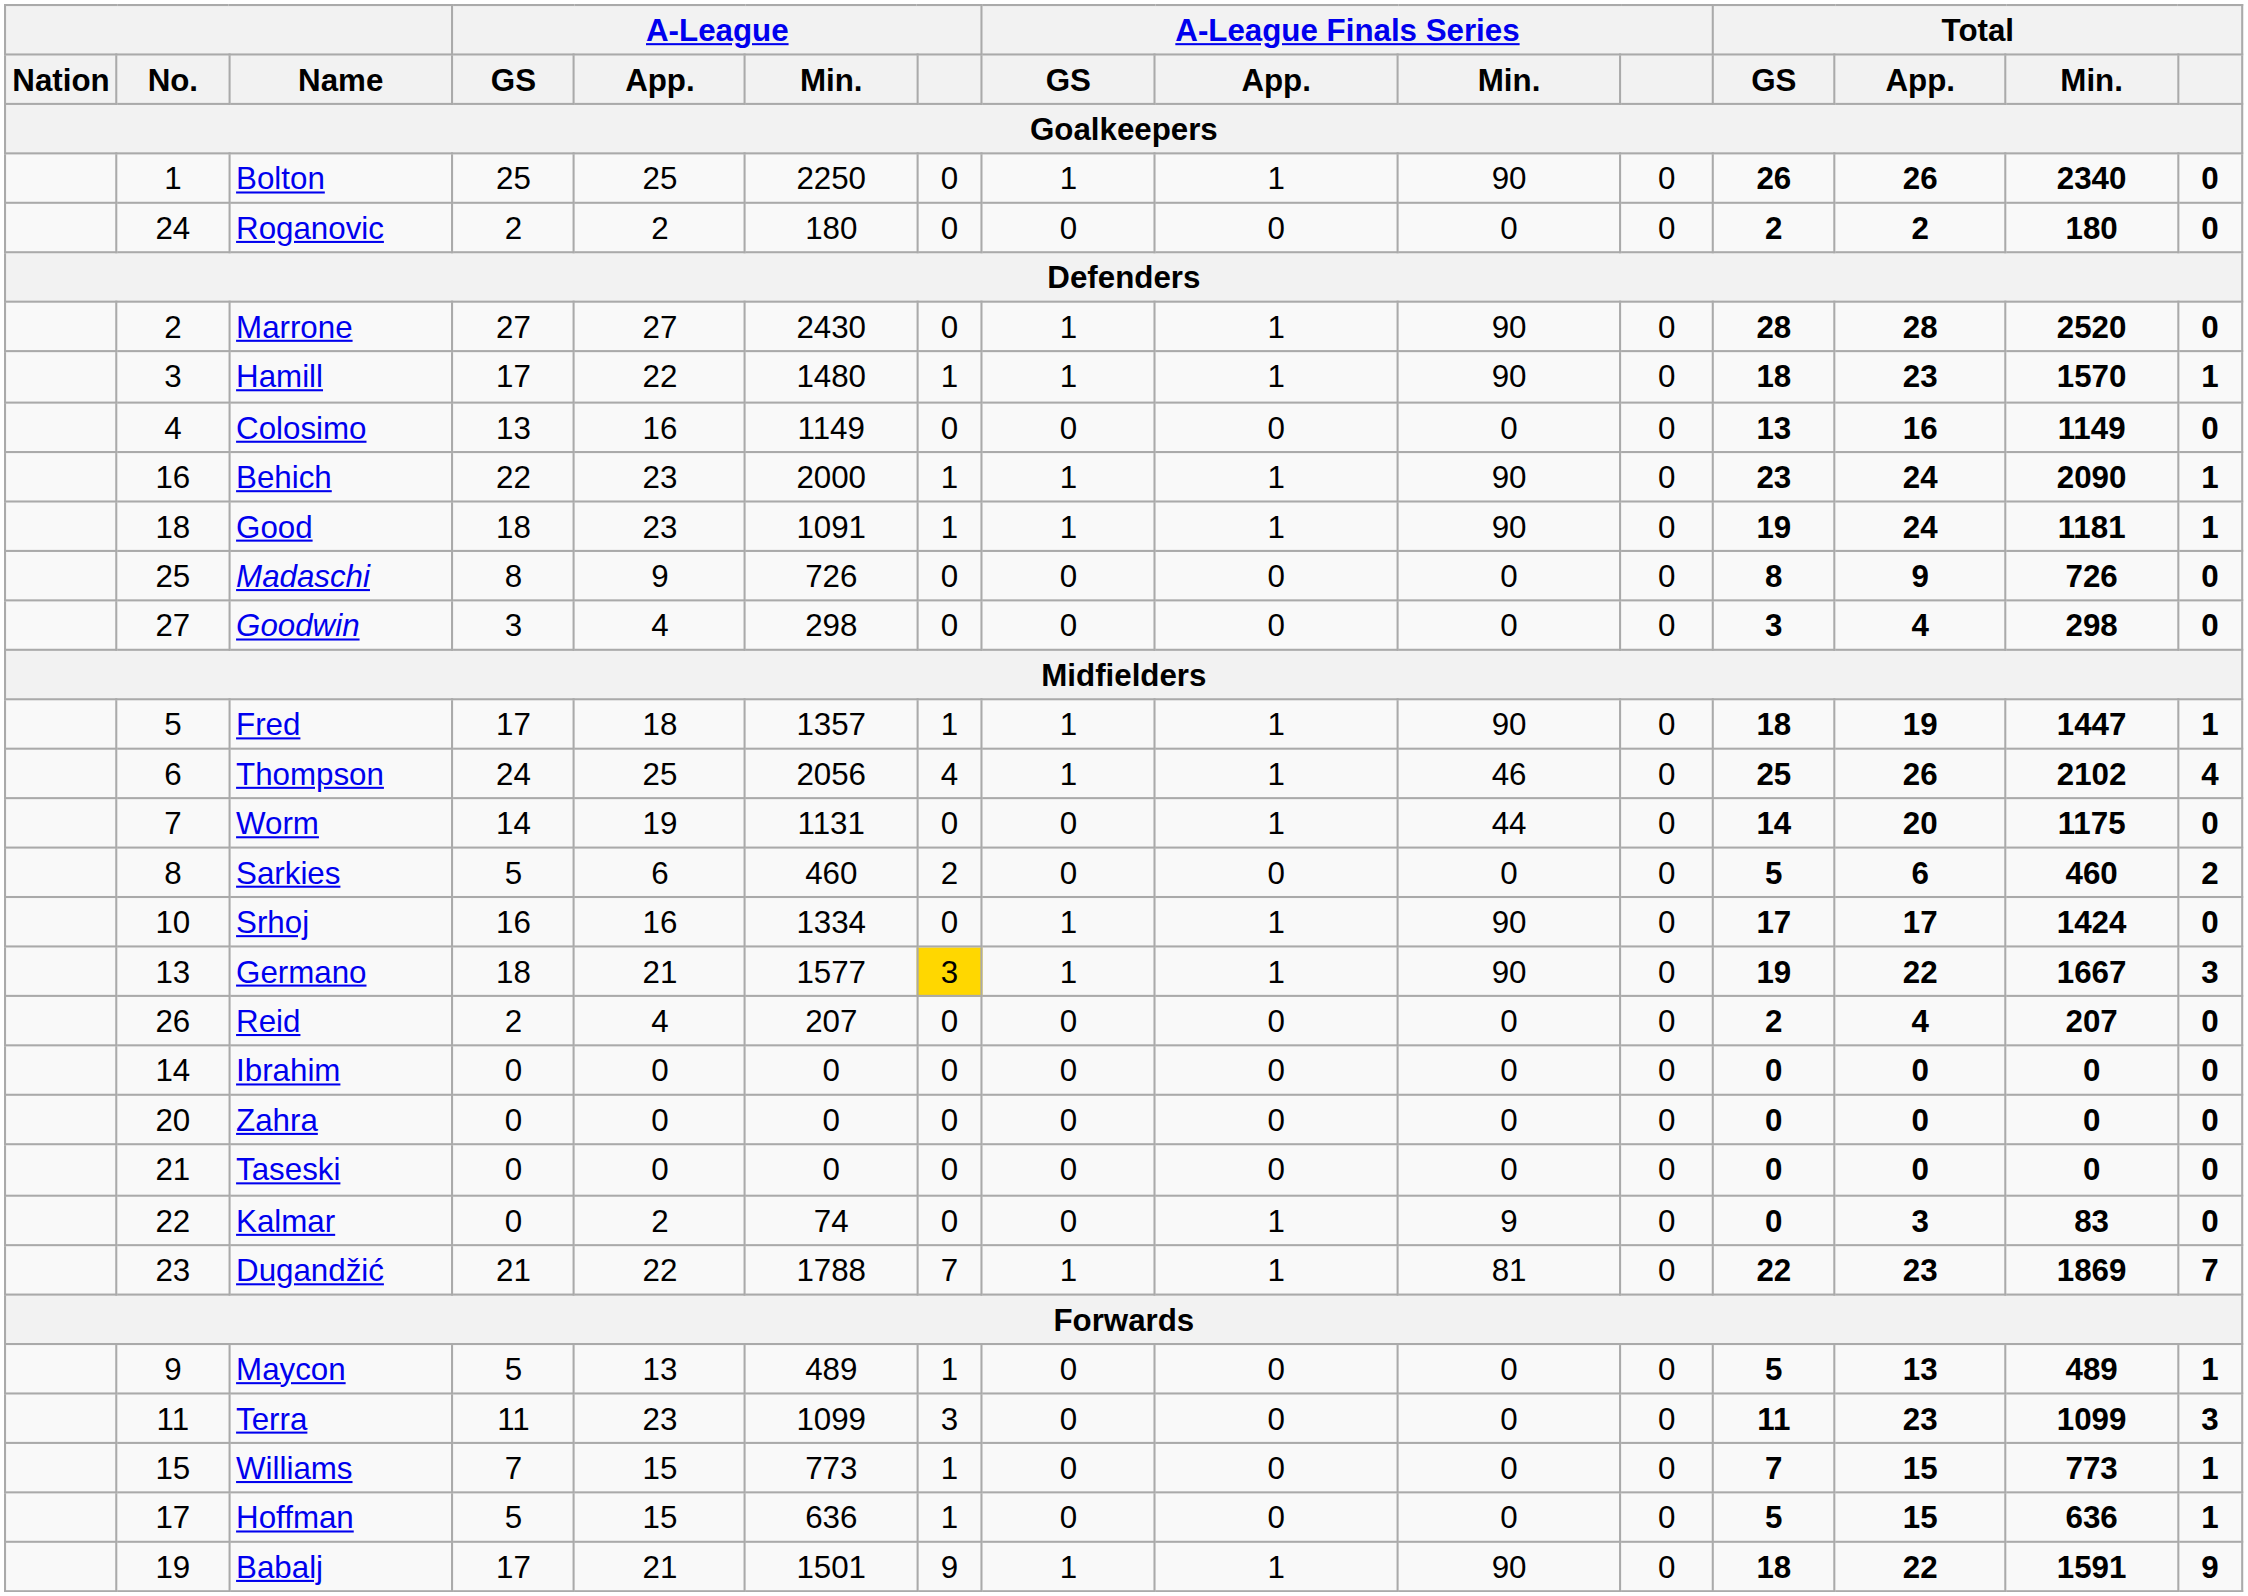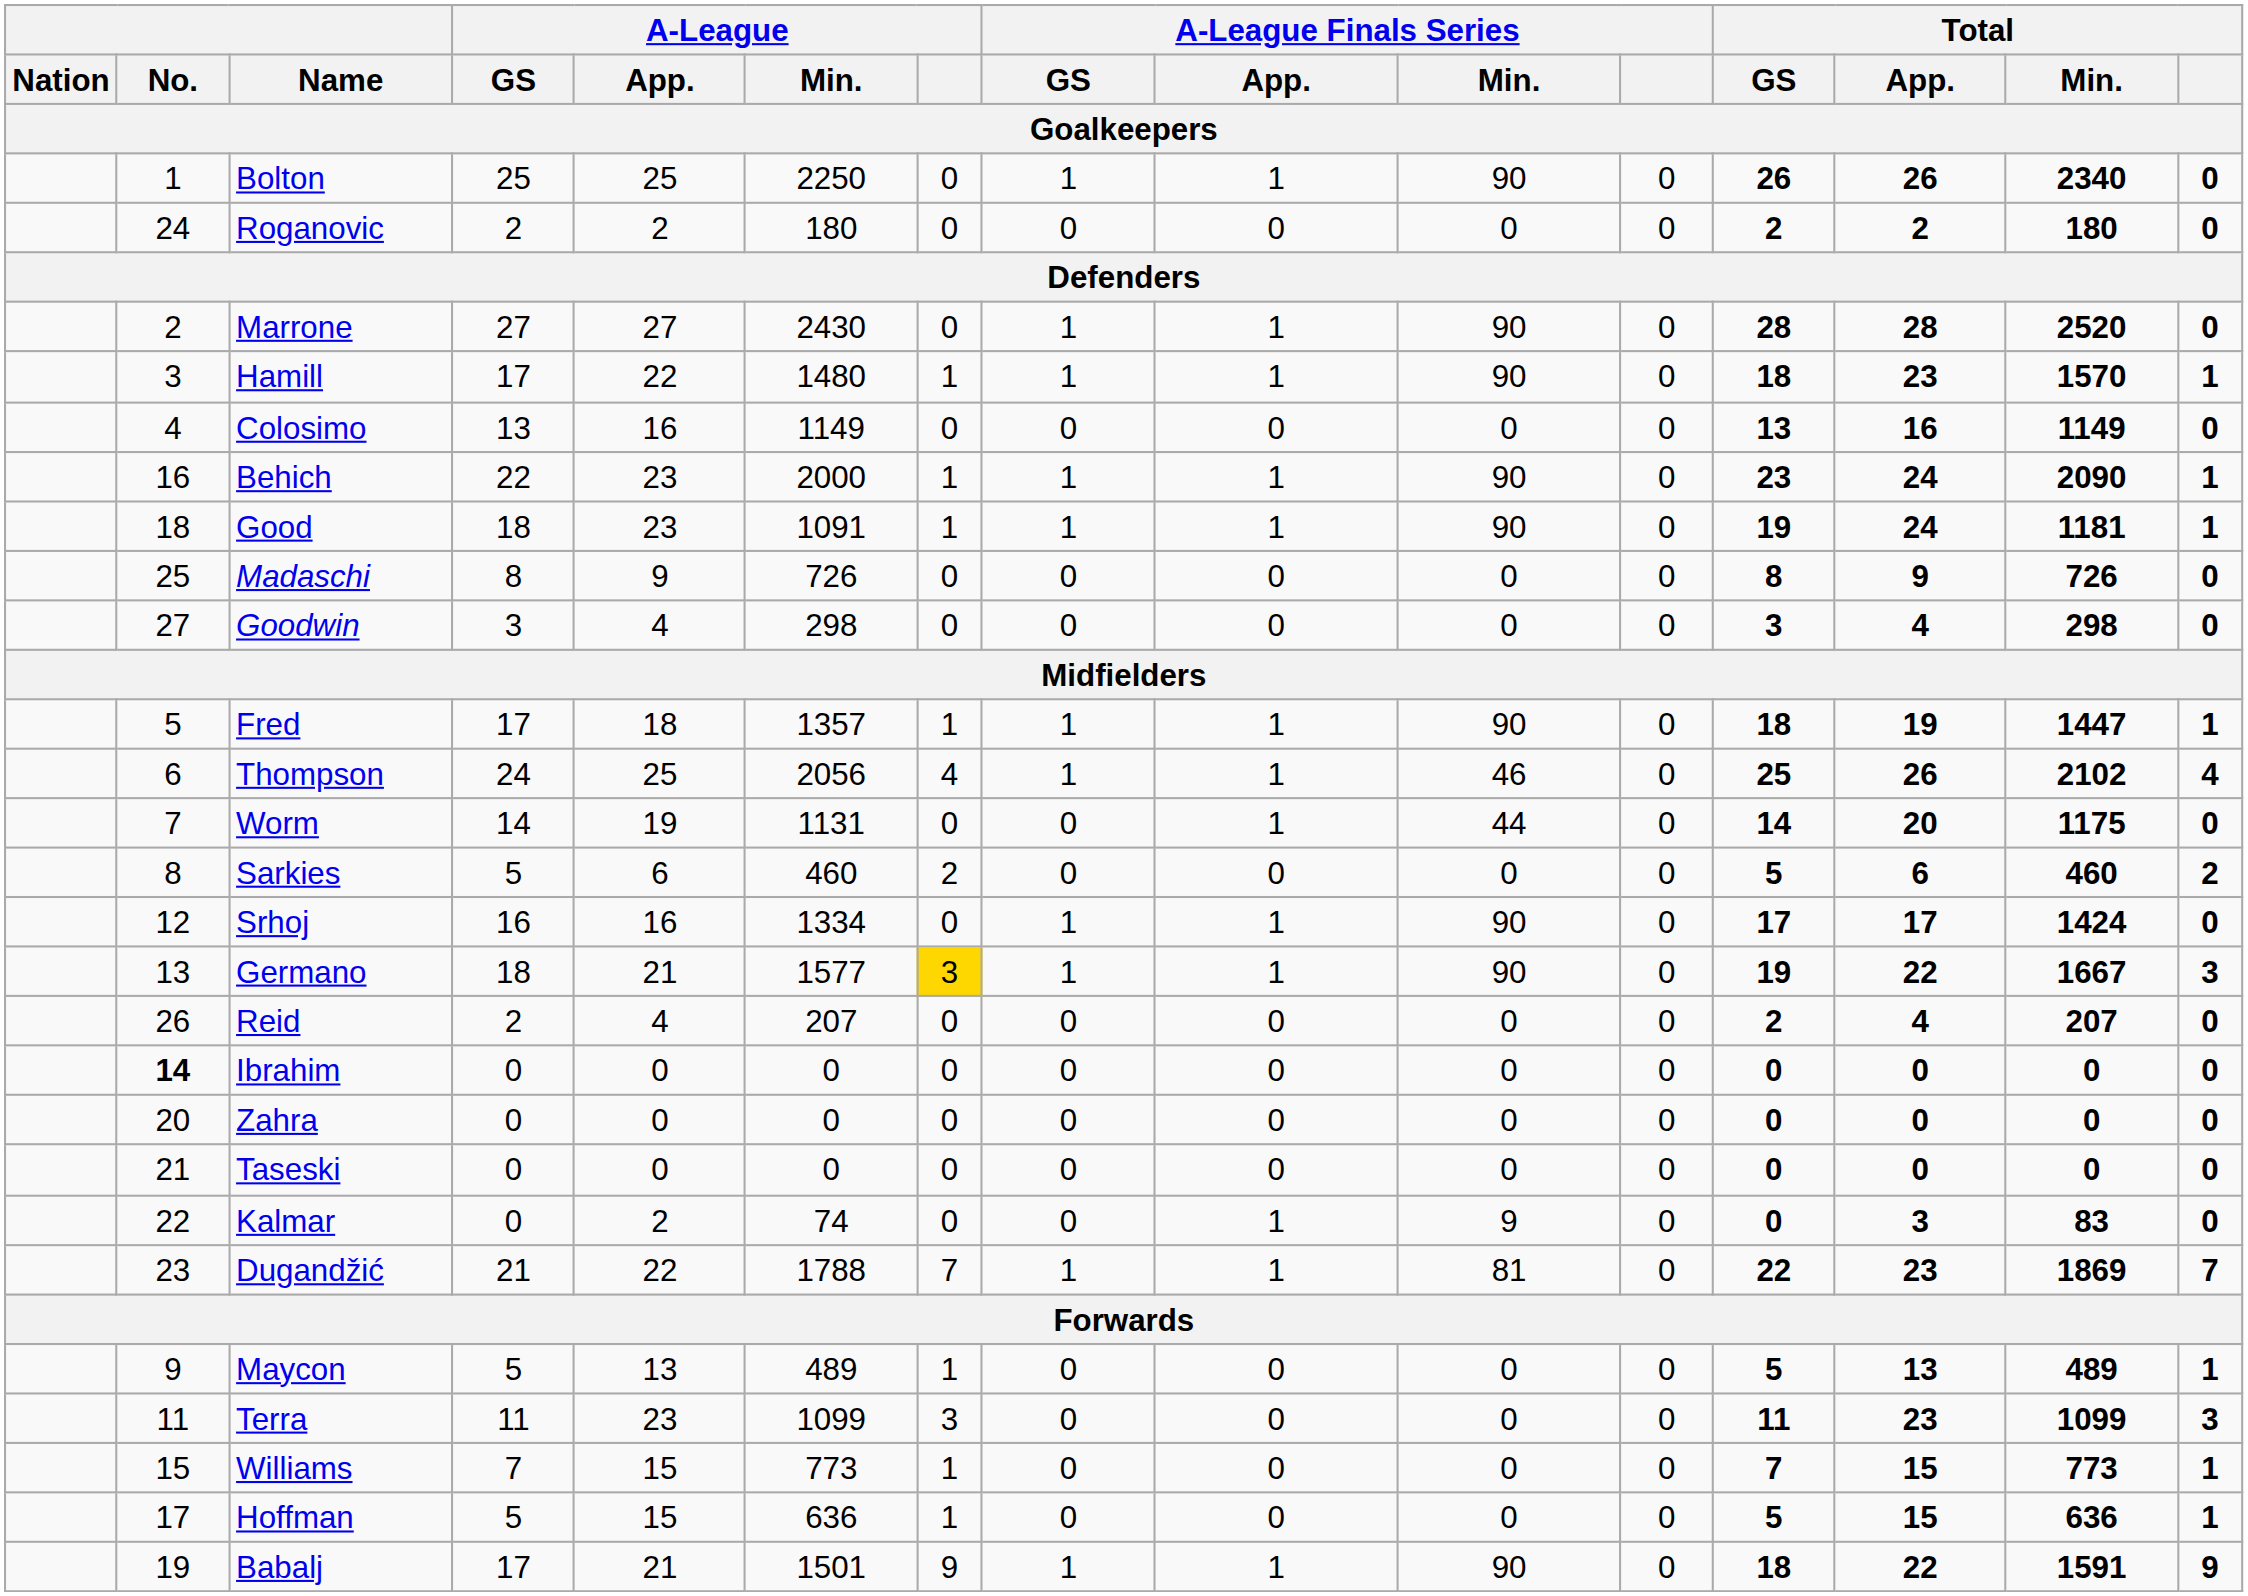Srhoj | No.: 10 -> 12
Ibrahim | No.: normal -> bold
